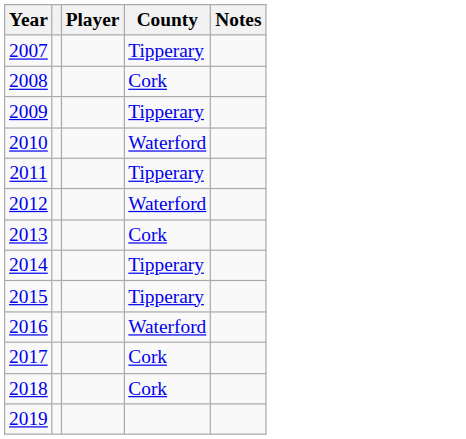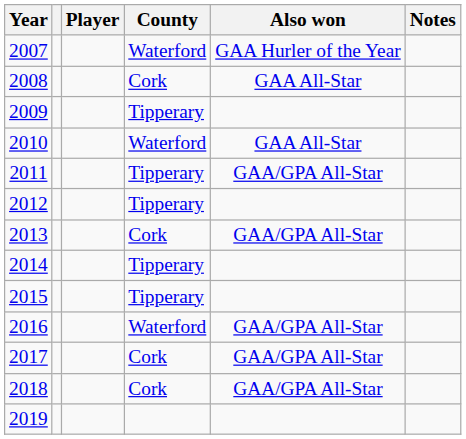+ column: Also won | GAA Hurler of the Year | GAA All-Star | GAA All-Star | GAA/GPA All-Star | GAA/GPA All-Star | GAA/GPA All-Star | GAA/GPA All-Star | GAA/GPA All-Star
2007 | County: Tipperary -> Waterford
2012 | County: Waterford -> Tipperary
